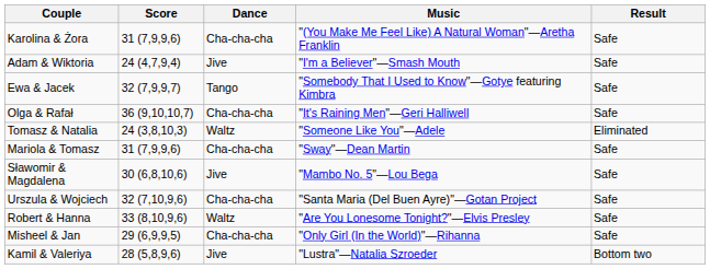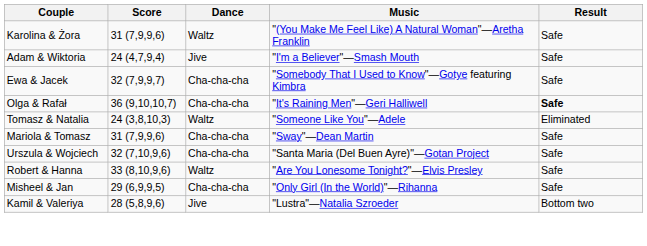Karolina & Żora | Dance: Cha-cha-cha -> Waltz
Ewa & Jacek | Dance: Tango -> Cha-cha-cha
Olga & Rafał | Result: normal -> bold
- row: Sławomir & Magdalena | 30 (6,8,10,6) | Jive | "Mambo No. 5"—Lou Bega | Safe
